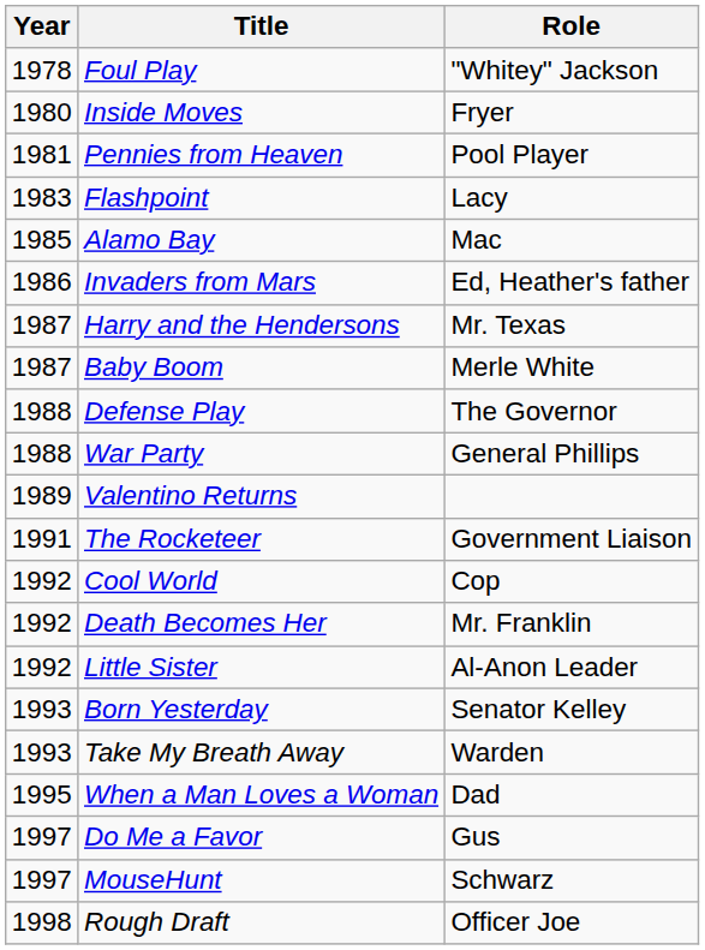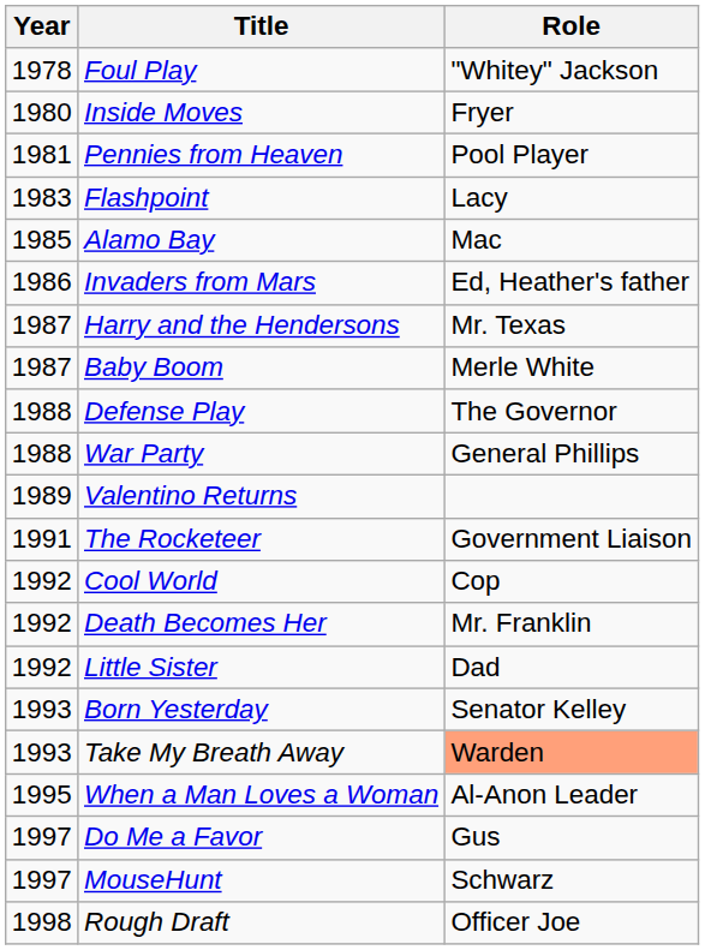Little Sister | Role: Al-Anon Leader -> Dad
Take My Breath Away | Role: no background -> lightsalmon background
When a Man Loves a Woman | Role: Dad -> Al-Anon Leader
